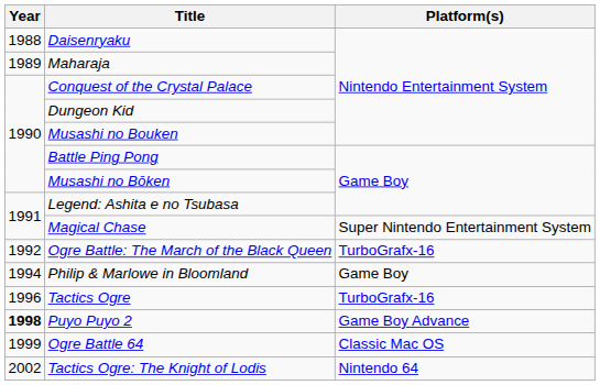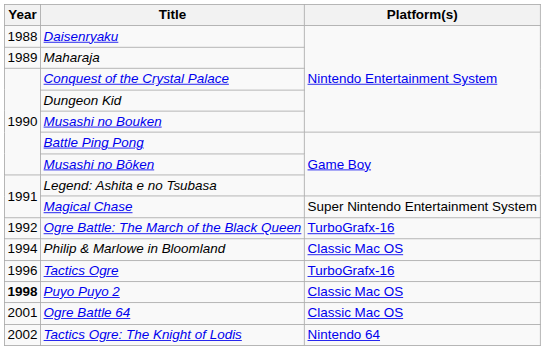Philip & Marlowe in Bloomland | Platform(s): Game Boy -> Classic Mac OS
Puyo Puyo 2 | Platform(s): Game Boy Advance -> Classic Mac OS
Ogre Battle 64 | Year: 1999 -> 2001
